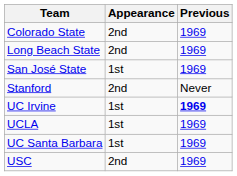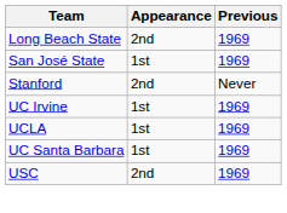- row: Colorado State | 2nd | 1969
UC Irvine | Previous: bold -> normal
